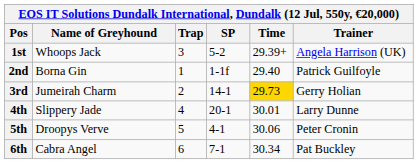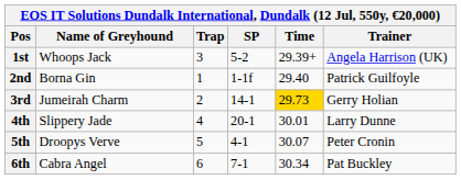5th | Time: 30.06 -> 30.07
